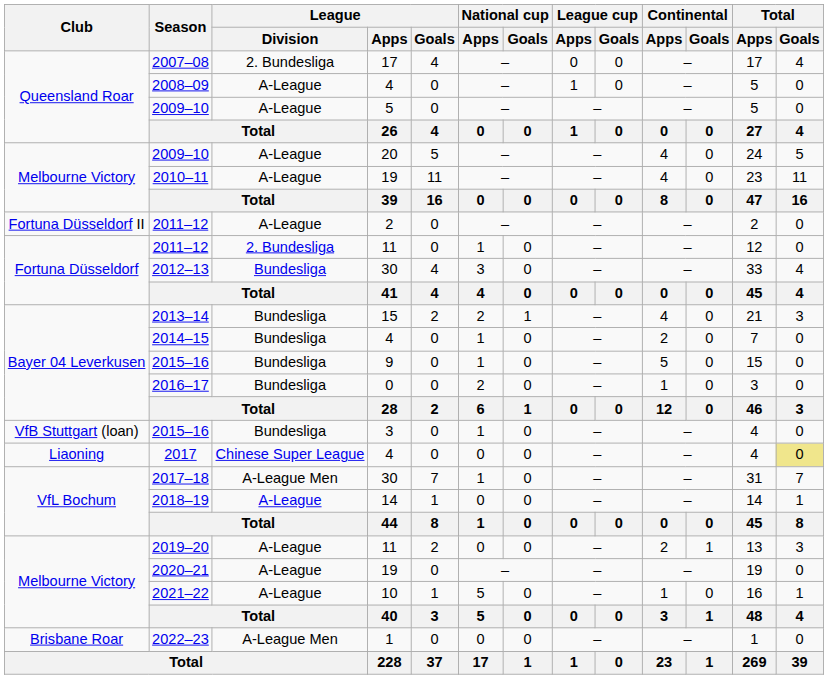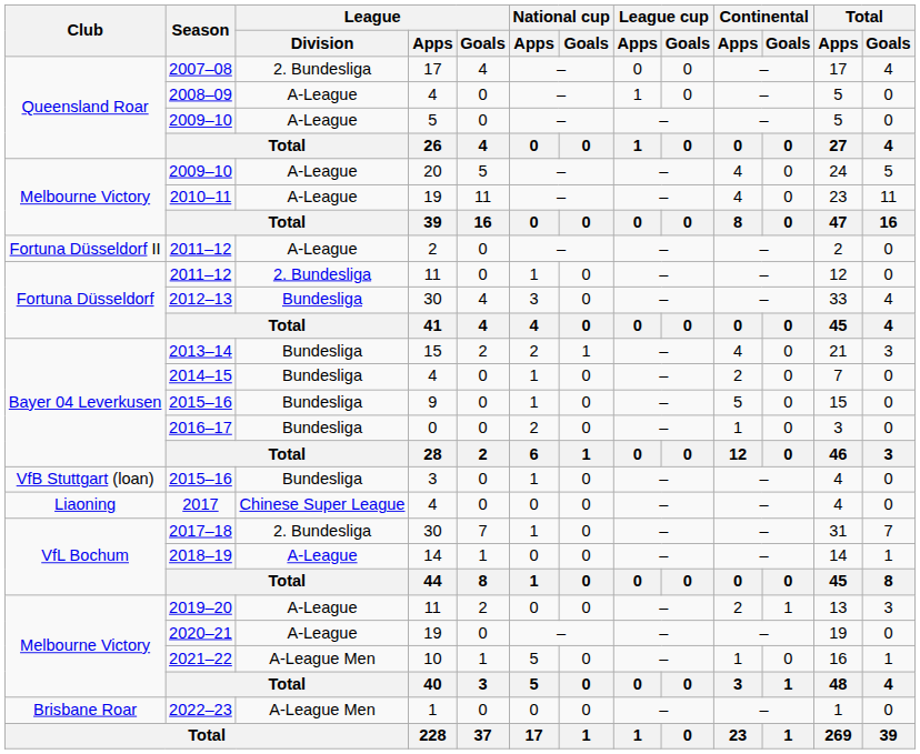2017 | Total / Goals: khaki background -> no background
2017–18 | League / Division: A-League Men -> 2. Bundesliga
2021–22 | League / Division: A-League -> A-League Men
